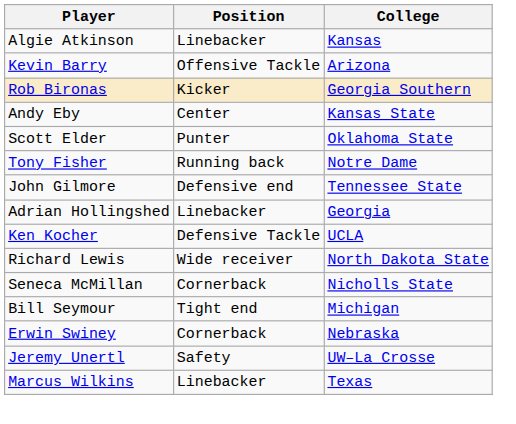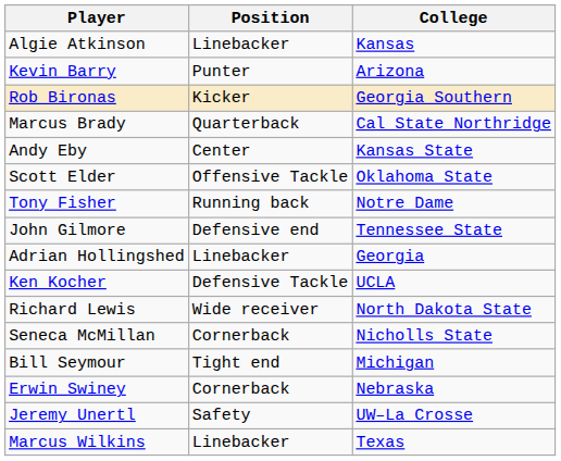Kevin Barry | Position: Offensive Tackle -> Punter
+ row: Marcus Brady | Quarterback | Cal State Northridge
Scott Elder | Position: Punter -> Offensive Tackle
